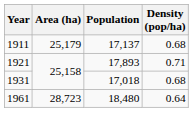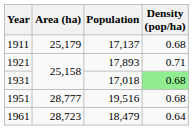1931 | Density (pop/ha): no background -> lightgreen background
+ row: 1951 | 28,777 | 19,516 | 0.68
1961 | Population: 18,480 -> 18,479
